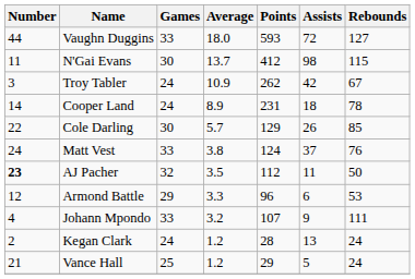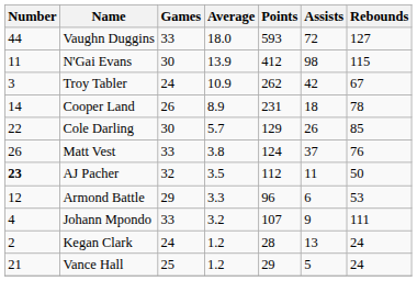N'Gai Evans | Average: 13.7 -> 13.9
Cooper Land | Games: 24 -> 26
Matt Vest | Number: 24 -> 26
